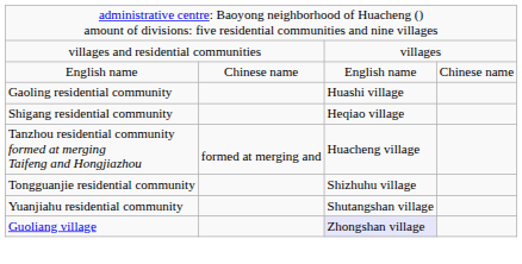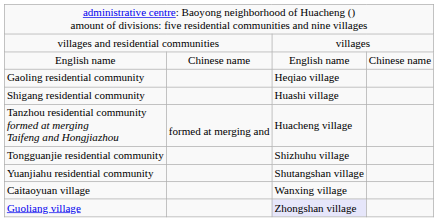Gaoling residential community | column 3: Huashi village -> Heqiao village
Shigang residential community | column 3: Heqiao village -> Huashi village
+ row: Caitaoyuan village | Wanxing village
